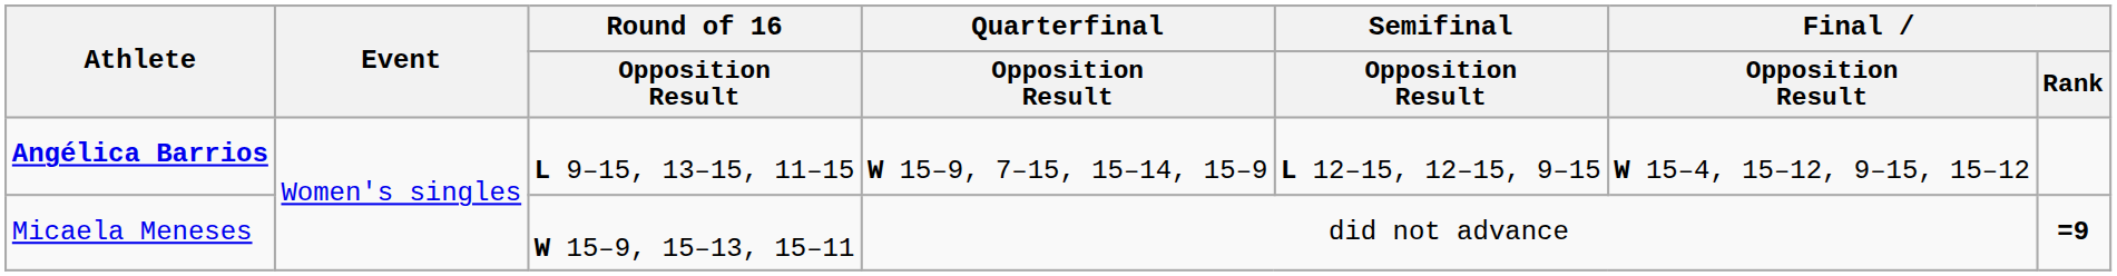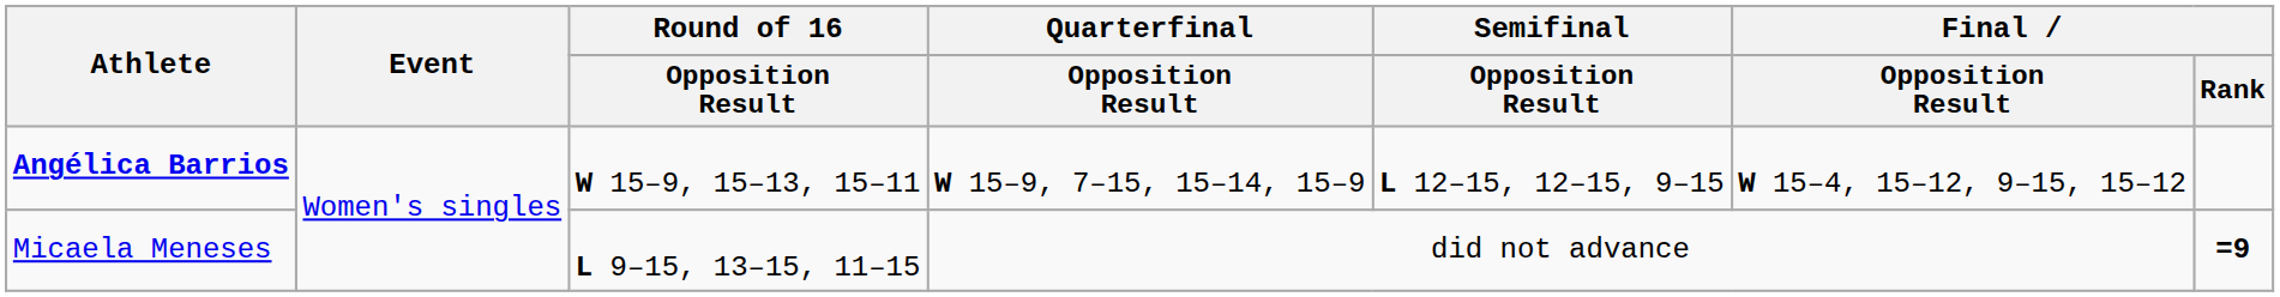Angélica Barrios | Round of 16 / Opposition Result: L 9–15, 13–15, 11–15 -> W 15–9, 15–13, 15–11
Micaela Meneses | Round of 16 / Opposition Result: W 15–9, 15–13, 15–11 -> L 9–15, 13–15, 11–15
